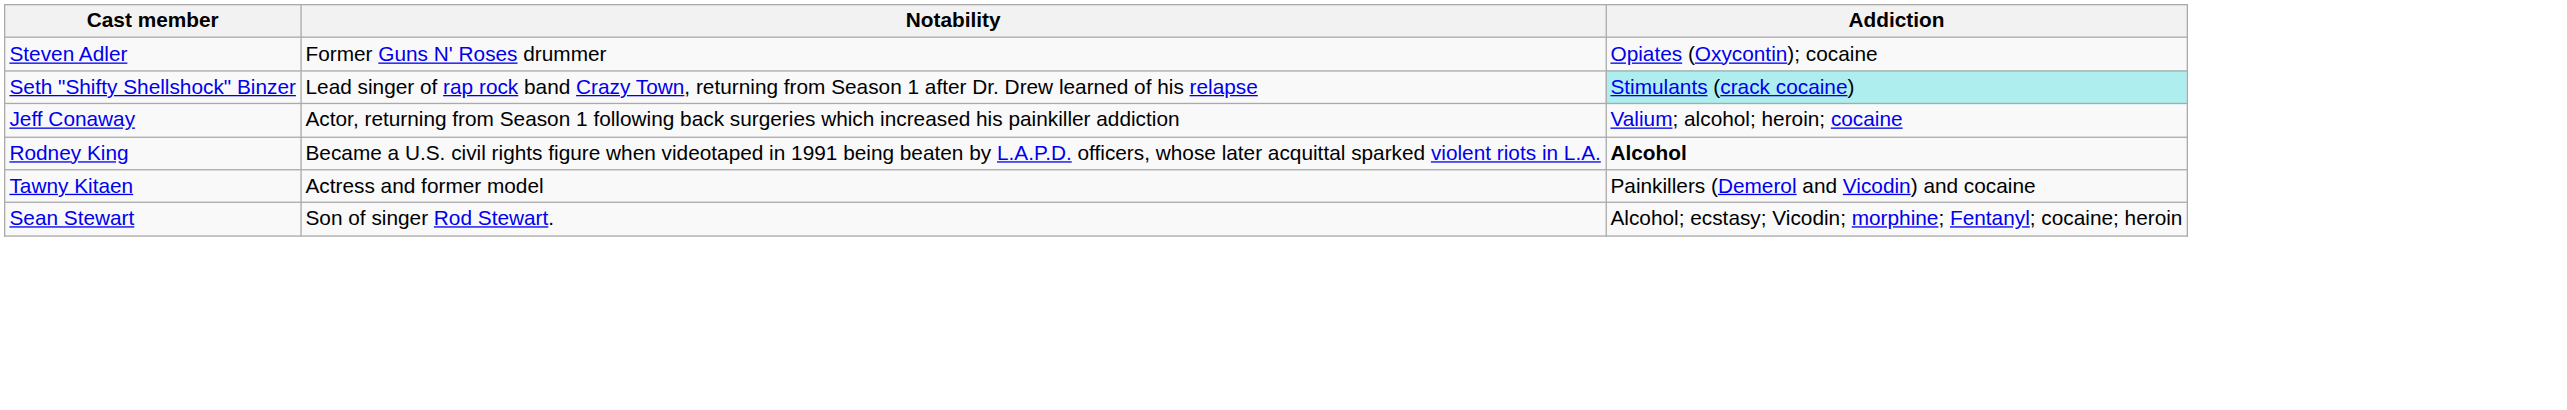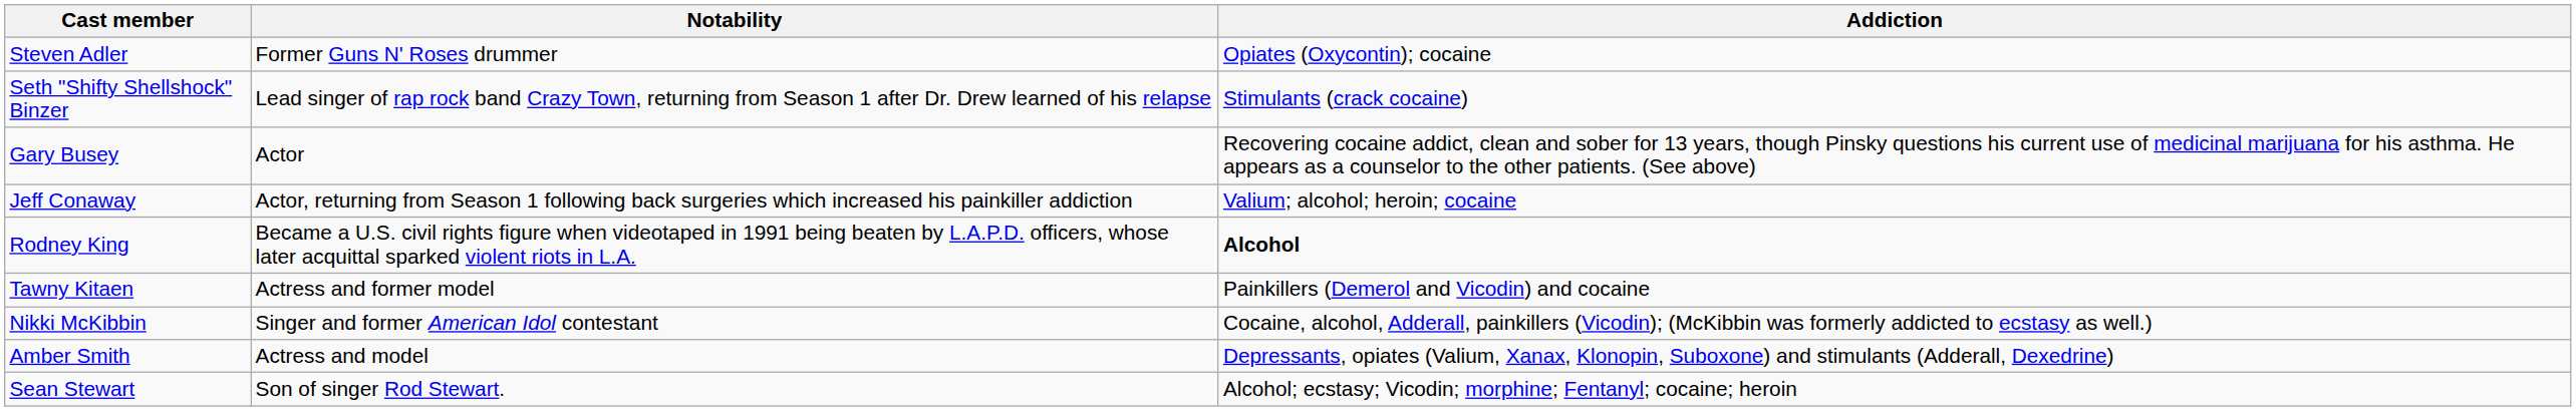Seth "Shifty Shellshock" Binzer | Addiction: paleturquoise background -> no background
+ row: Gary Busey | Actor | Recovering cocaine addict, clean and sober for 13 years, though Pinsky questions his current use of medicinal marijuana for his asthma. He appears as a counselor to the other patients. (See above)
+ row: Nikki McKibbin | Singer and former American Idol contestant | Cocaine, alcohol, Adderall, painkillers (Vicodin); (McKibbin was formerly addicted to ecstasy as well.)
+ row: Amber Smith | Actress and model | Depressants, opiates (Valium, Xanax, Klonopin, Suboxone) and stimulants (Adderall, Dexedrine)
